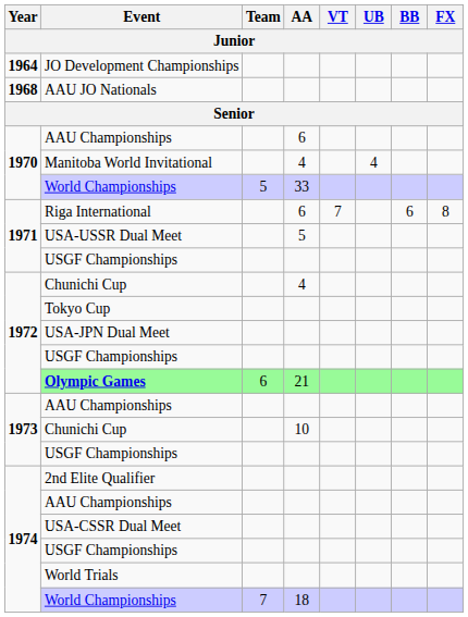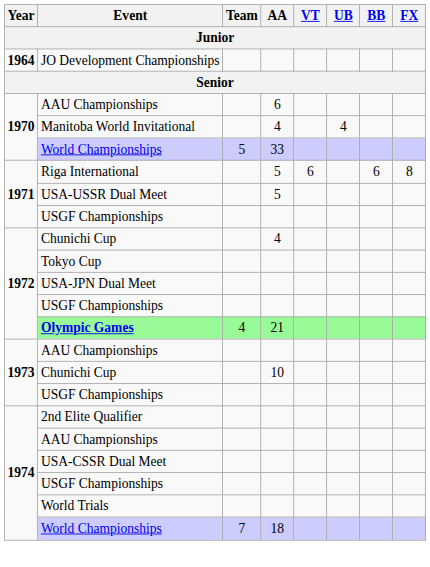- row: 1968 | AAU JO Nationals
Riga International | AA: 6 -> 5
Riga International | VT: 7 -> 6
Olympic Games | Team: 6 -> 4
